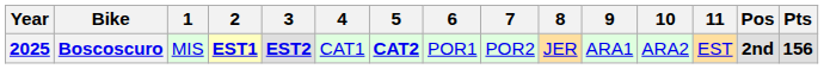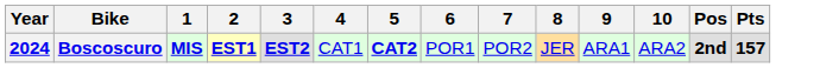- column: 11 | EST
Boscoscuro | Year: 2025 -> 2024
Boscoscuro | 1: normal -> bold
Boscoscuro | Pts: 156 -> 157
